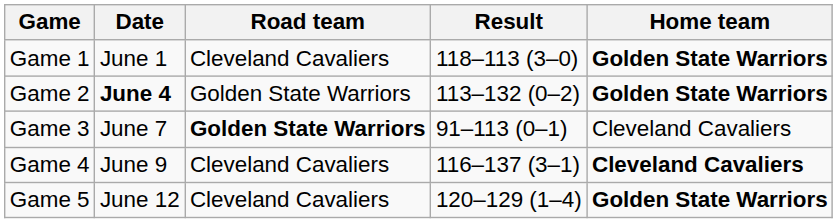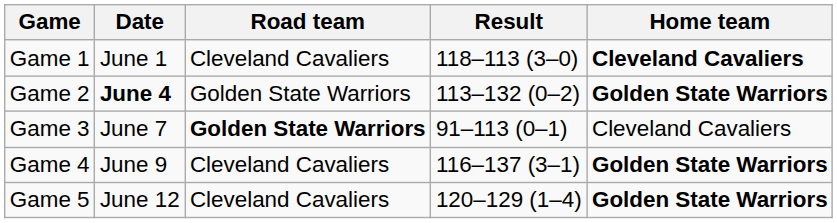Game 1 | Home team: Golden State Warriors -> Cleveland Cavaliers
Game 4 | Home team: Cleveland Cavaliers -> Golden State Warriors
